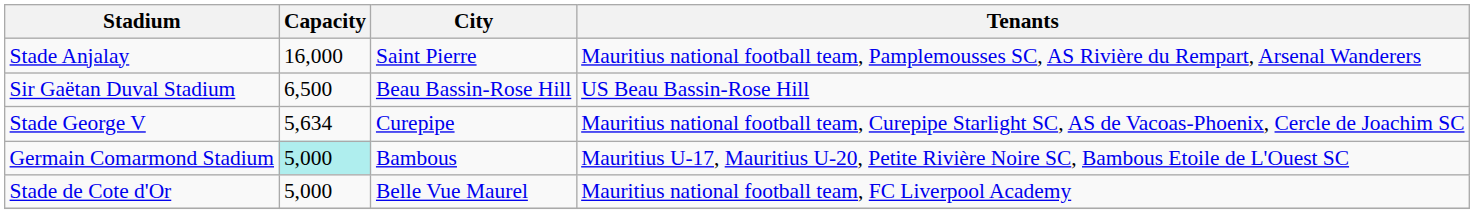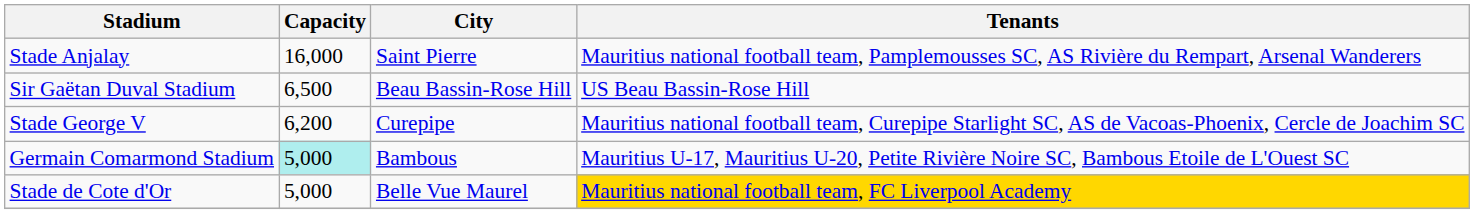Stade George V | Capacity: 5,634 -> 6,200
Stade de Cote d'Or | Tenants: no background -> gold background
